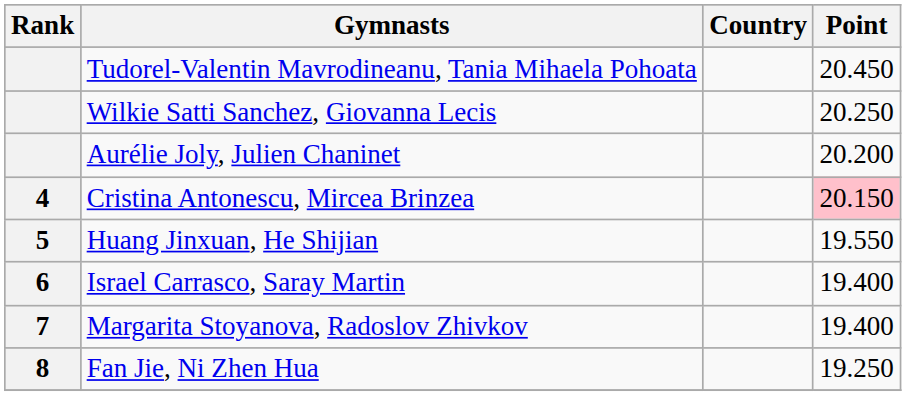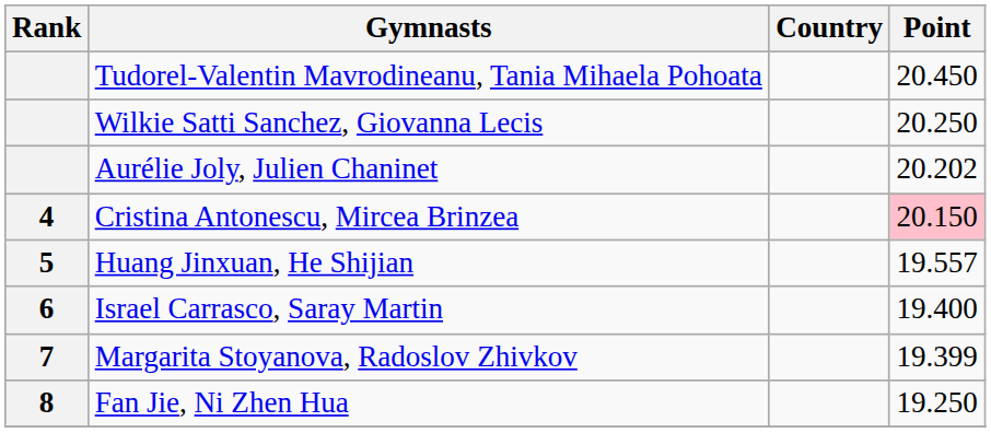Aurélie Joly, Julien Chaninet | Point: 20.200 -> 20.202
Huang Jinxuan, He Shijian | Point: 19.550 -> 19.557
Margarita Stoyanova, Radoslov Zhivkov | Point: 19.400 -> 19.399
